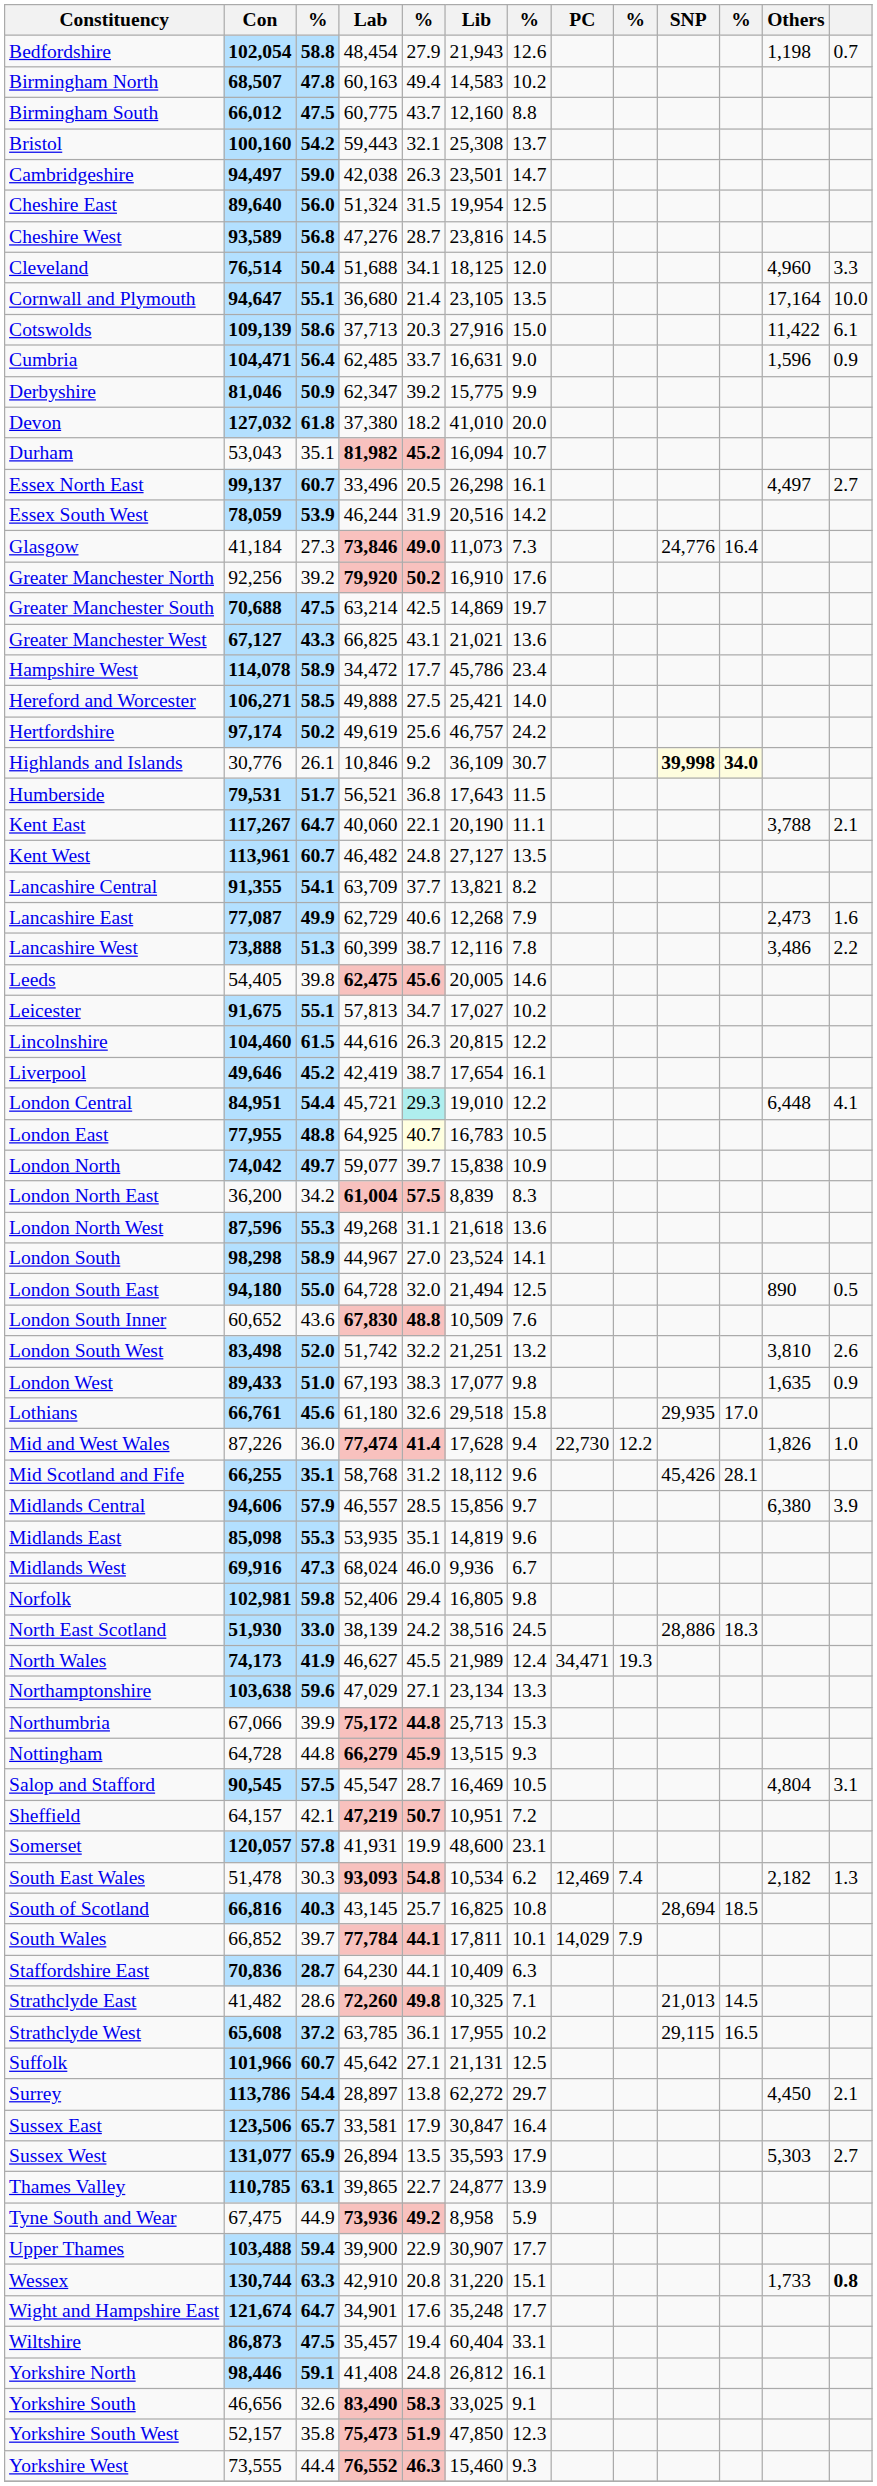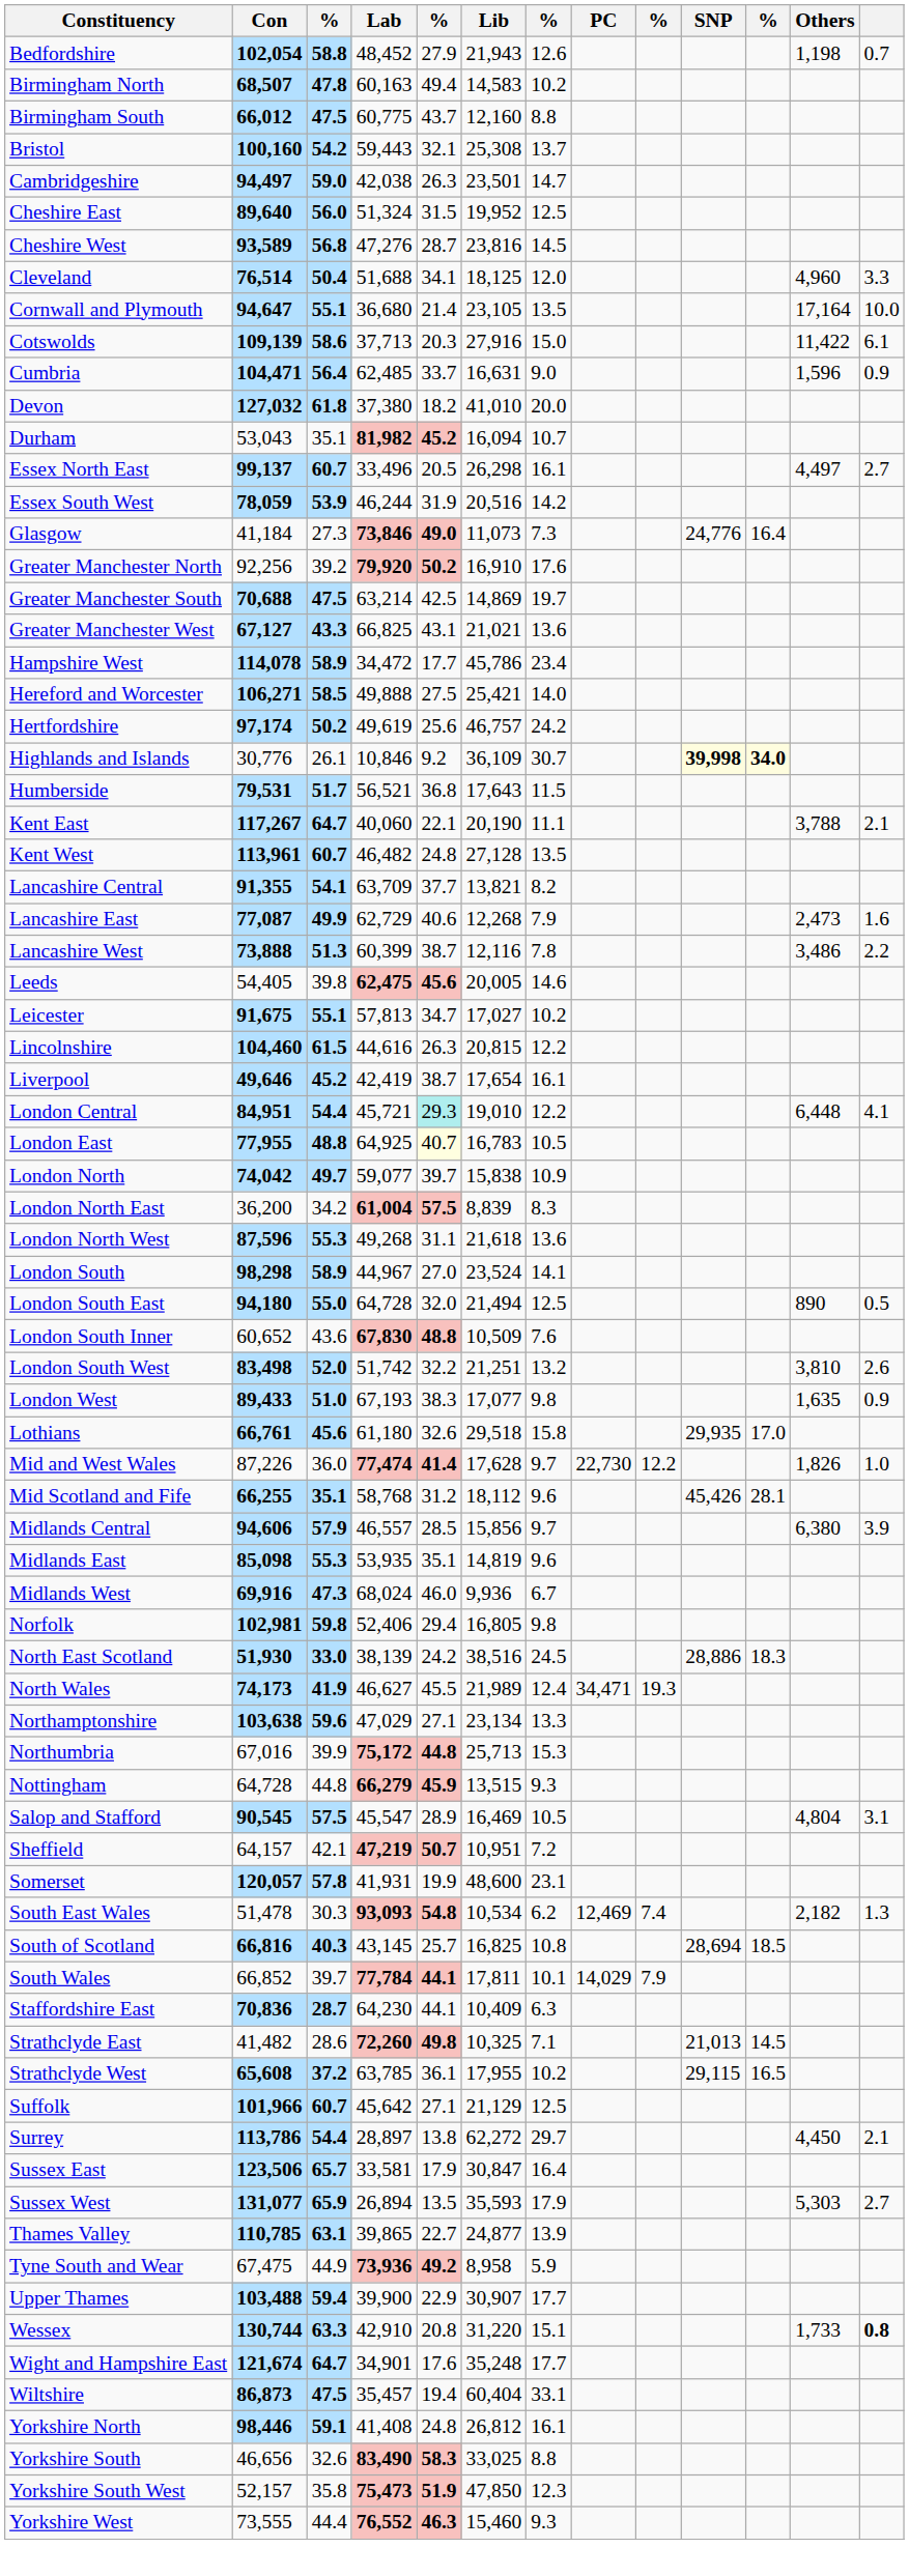Bedfordshire | Lab: 48,454 -> 48,452
Cheshire East | Lib: 19,954 -> 19,952
- row: Derbyshire | 81,046 | 50.9 | 62,347 | 39.2 | 15,775 | 9.9
Kent West | Lib: 27,127 -> 27,128
Mid and West Wales | column 7: 9.4 -> 9.7
Northumbria | Con: 67,066 -> 67,016
Salop and Stafford | column 5: 28.7 -> 28.9
Suffolk | Lib: 21,131 -> 21,129
Yorkshire South | column 7: 9.1 -> 8.8
